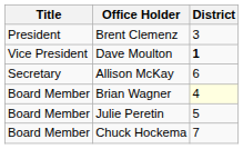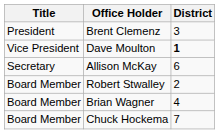+ row: Board Member | Robert Stwalley | 2
Brian Wagner | District: lightyellow background -> no background
- row: Board Member | Julie Peretin | 5
